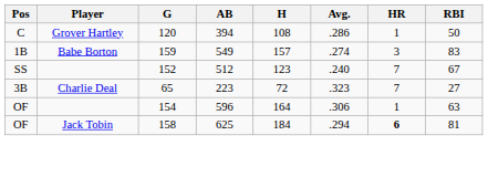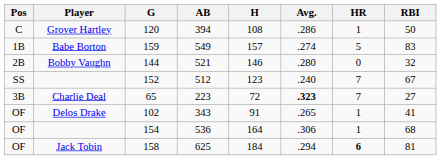159 | HR: 3 -> 5
+ row: 2B | Bobby Vaughn | 144 | 521 | 146 | .280 | 0 | 32
65 | Avg.: normal -> bold
+ row: OF | Delos Drake | 102 | 343 | 91 | .265 | 1 | 41
154 | AB: 596 -> 536
154 | RBI: 63 -> 68
